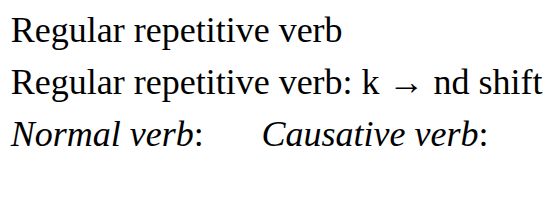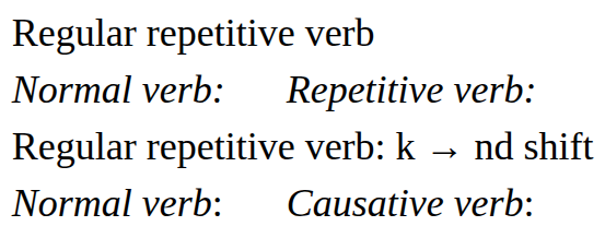+ row: Normal verb: | Repetitive verb:
